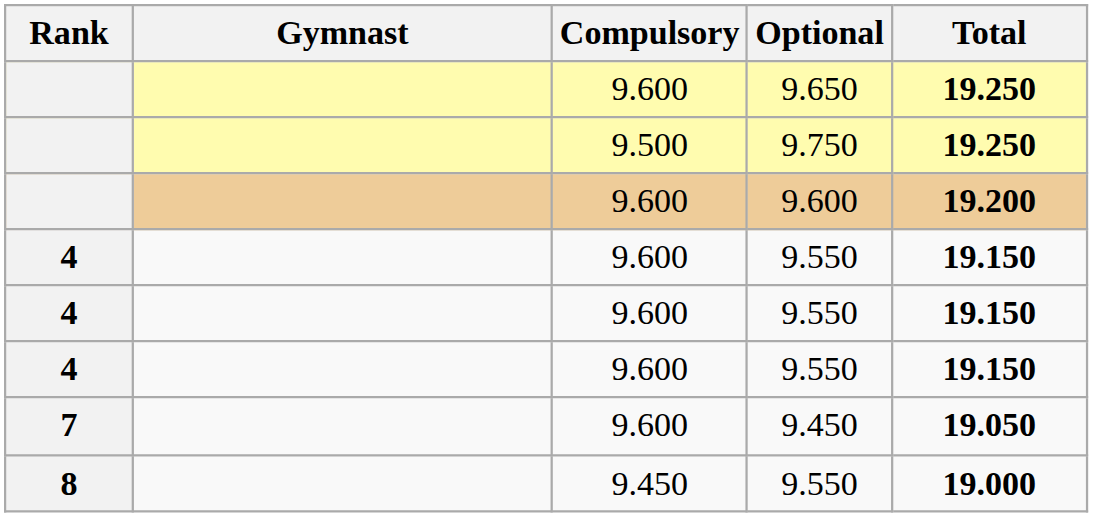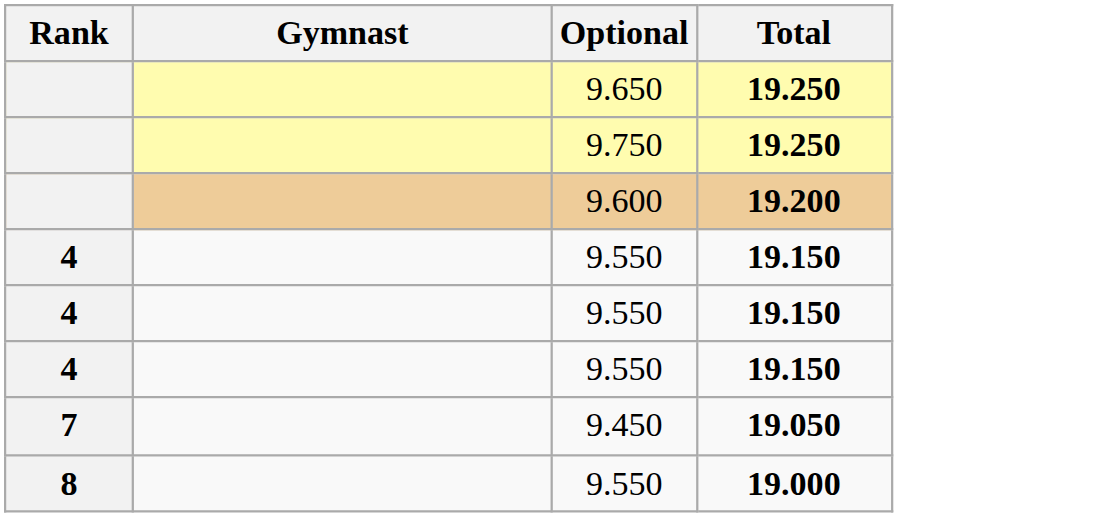- column: Compulsory | 9.600 | 9.500 | 9.600 | 9.600 | 9.600 | 9.600 | 9.600 | 9.450
